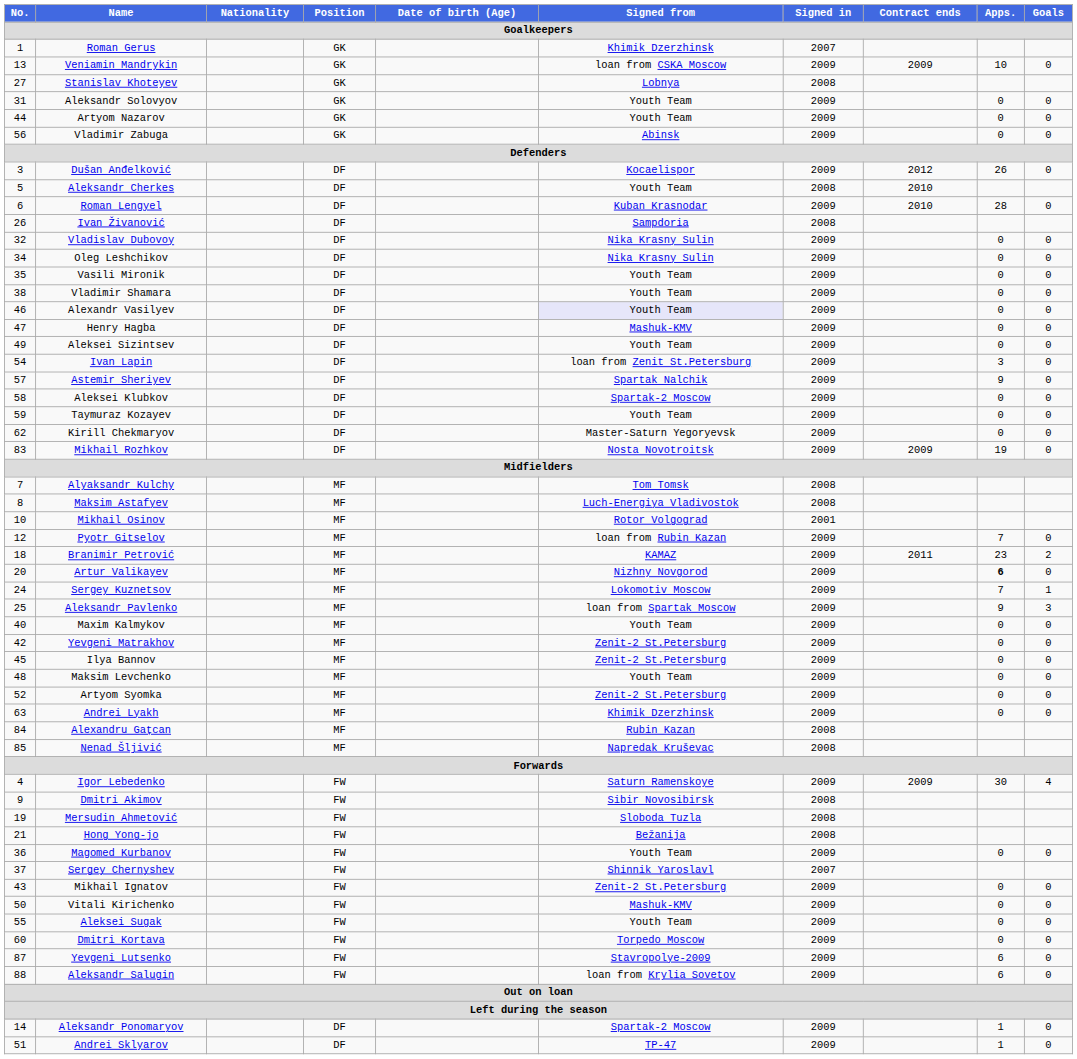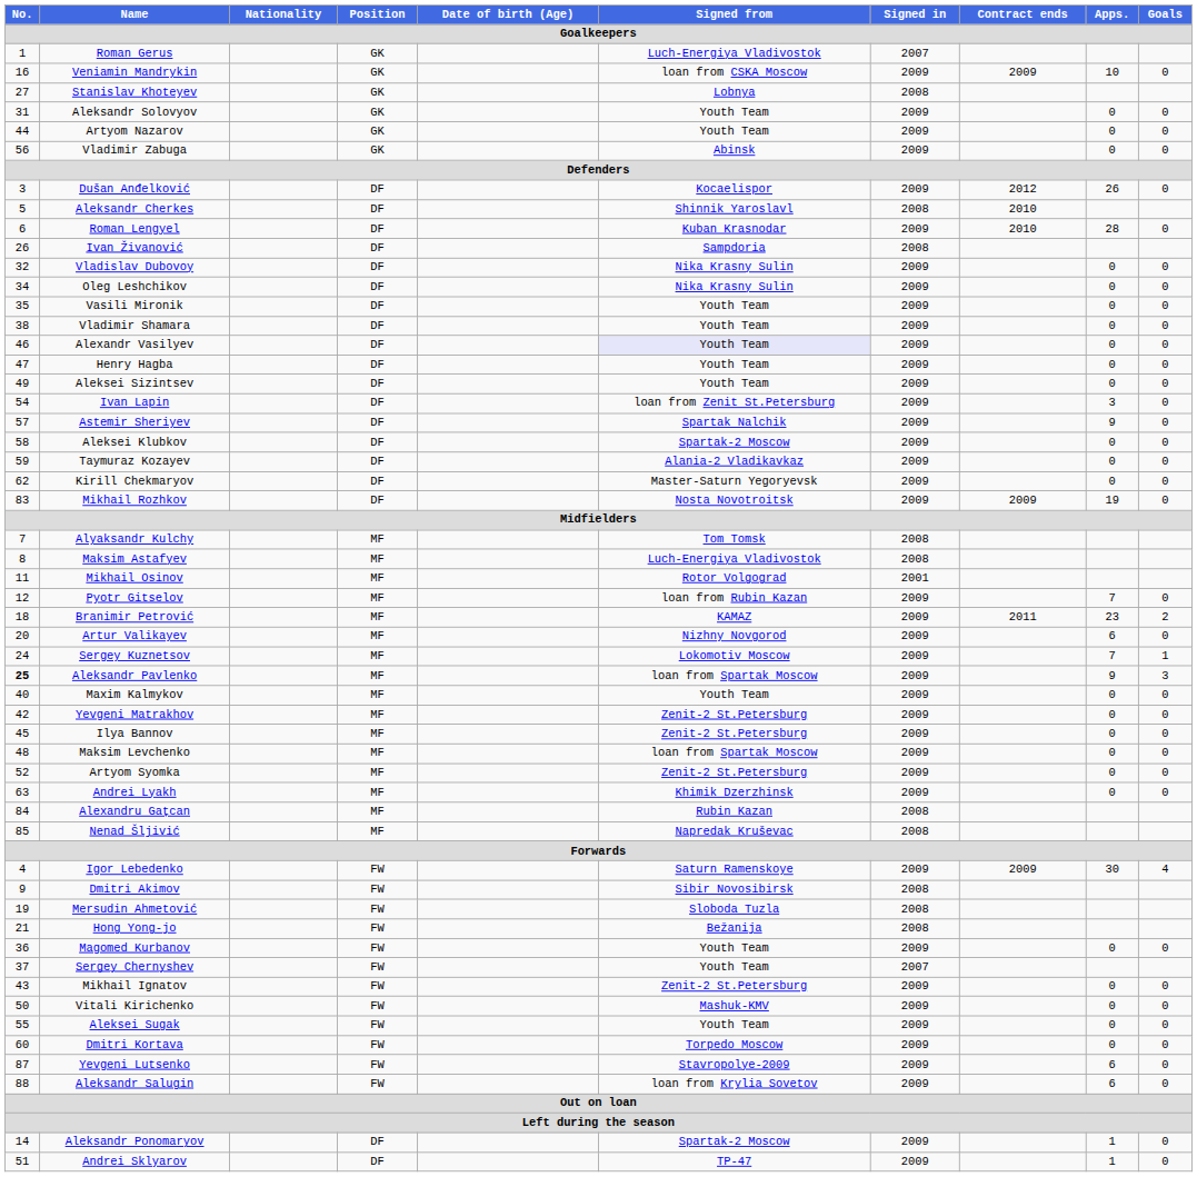Roman Gerus | Signed from: Khimik Dzerzhinsk -> Luch-Energiya Vladivostok
Veniamin Mandrykin | No.: 13 -> 16
Aleksandr Cherkes | Signed from: Youth Team -> Shinnik Yaroslavl
Henry Hagba | Signed from: Mashuk-KMV -> Youth Team
Taymuraz Kozayev | Signed from: Youth Team -> Alania-2 Vladikavkaz
Mikhail Osinov | No.: 10 -> 11
Artur Valikayev | Apps.: bold -> normal
Aleksandr Pavlenko | No.: normal -> bold
Maksim Levchenko | Signed from: Youth Team -> loan from Spartak Moscow
Sergey Chernyshev | Signed from: Shinnik Yaroslavl -> Youth Team
